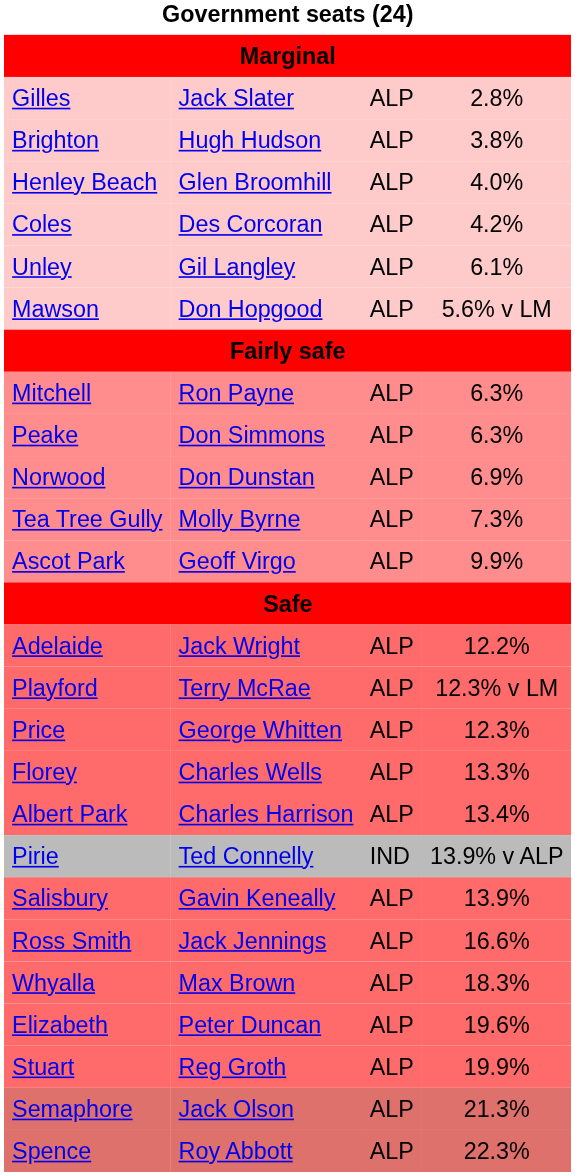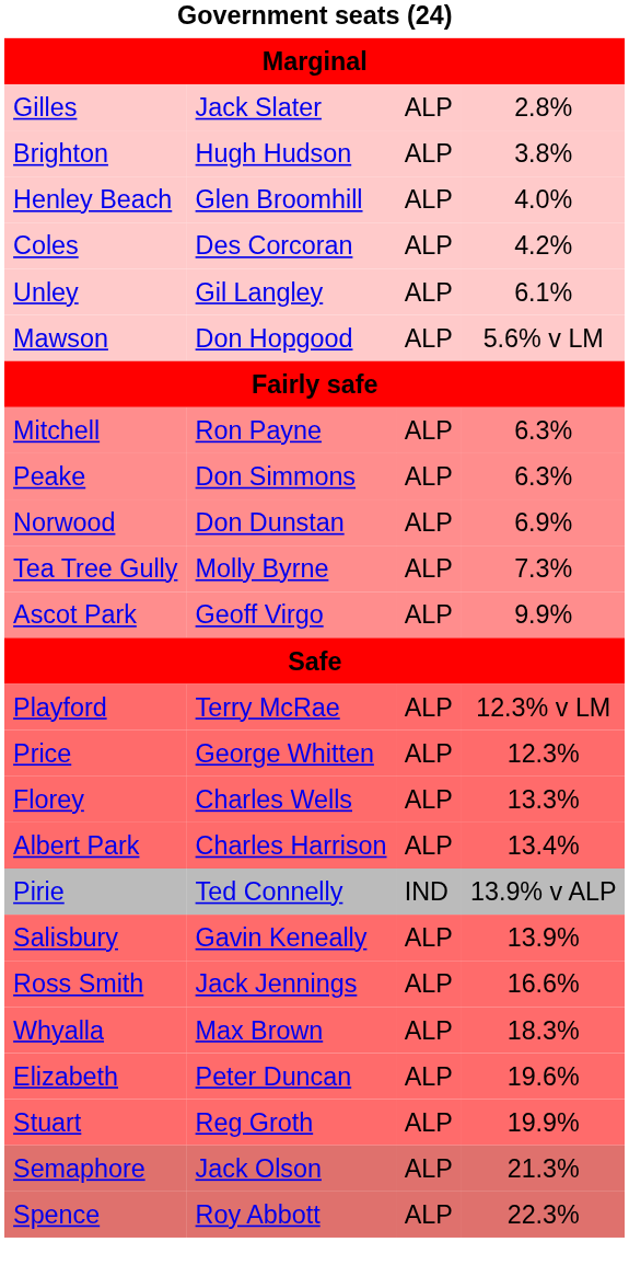- row: Adelaide | Jack Wright | ALP | 12.2%
